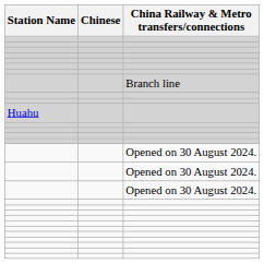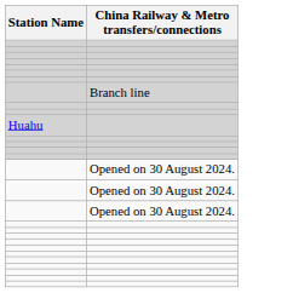- column: Chinese
